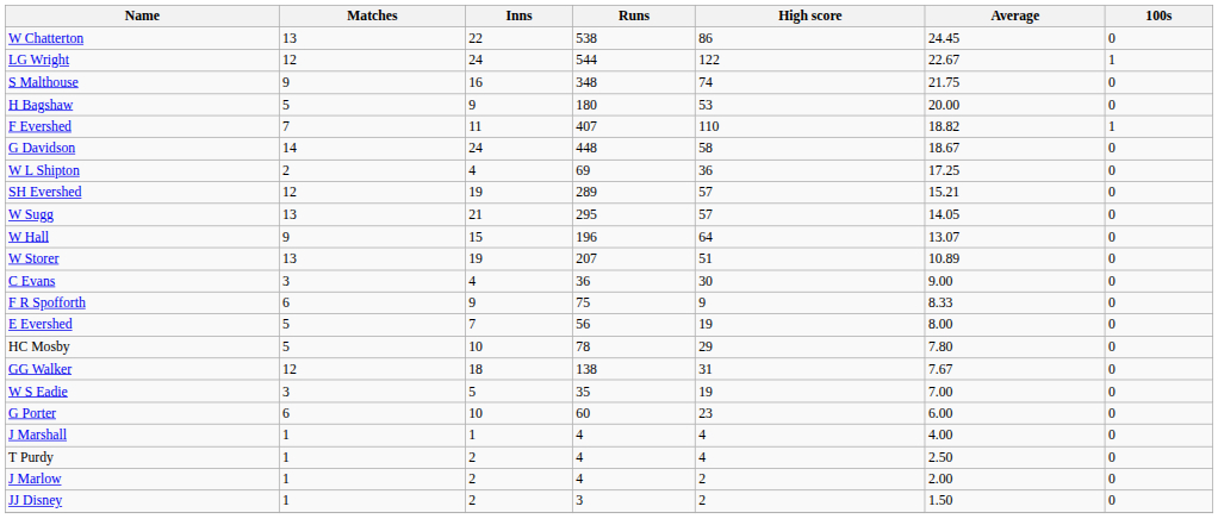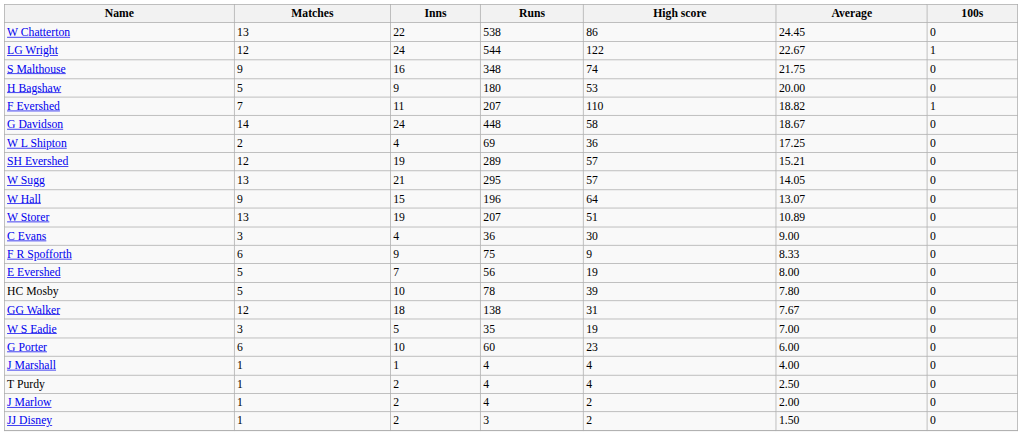F Evershed | Runs: 407 -> 207
HC Mosby | High score: 29 -> 39
